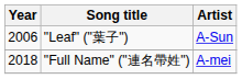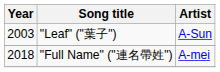"Leaf" ("葉子") | Year: 2006 -> 2003
